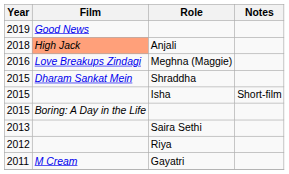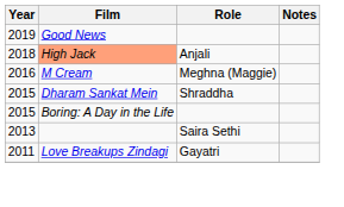Meghna (Maggie) | Film: Love Breakups Zindagi -> M Cream
- row: 2015 | Isha | Short-film
- row: 2012 | Riya
Gayatri | Film: M Cream -> Love Breakups Zindagi
